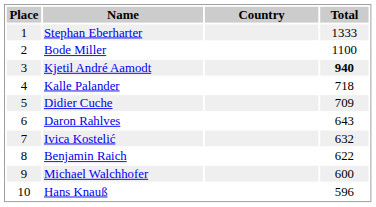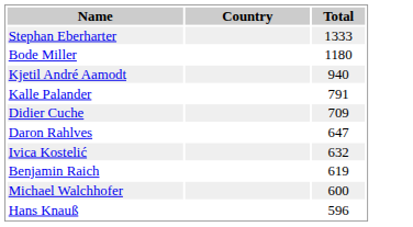- column: Place | 1 | 2 | 3 | 4 | 5 | 6 | 7 | 8 | 9 | 10
Bode Miller | Total: 1100 -> 1180
Kjetil André Aamodt | Total: bold -> normal
Kalle Palander | Total: 718 -> 791
Daron Rahlves | Total: 643 -> 647
Benjamin Raich | Total: 622 -> 619
